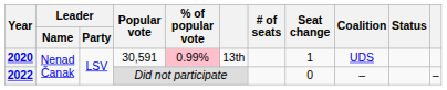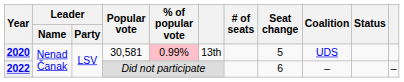2020 | Popular vote: 30,591 -> 30,581
2020 | Seat change: 1 -> 5
2022 | Seat change: 0 -> 6
